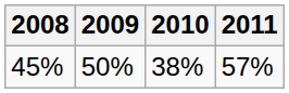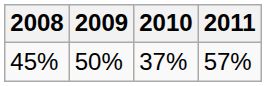45% | 2010: 38% -> 37%
